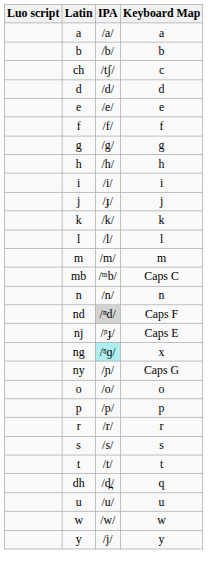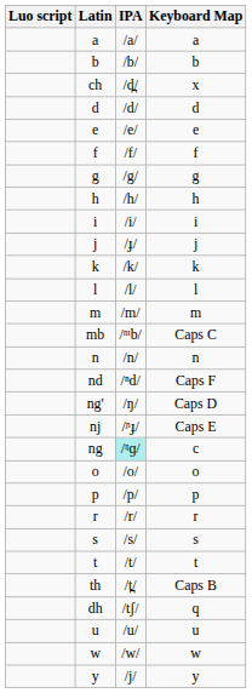ch | IPA: /tʃ/ -> /d̪/
ch | Keyboard Map: c -> x
nd | IPA: lightgrey background -> no background
+ row: ng' | /ŋ/ | Caps D
ng | Keyboard Map: x -> c
- row: ny | /ɲ/ | Caps G
+ row: th | /t̪/ | Caps B
dh | IPA: /d̪/ -> /tʃ/
